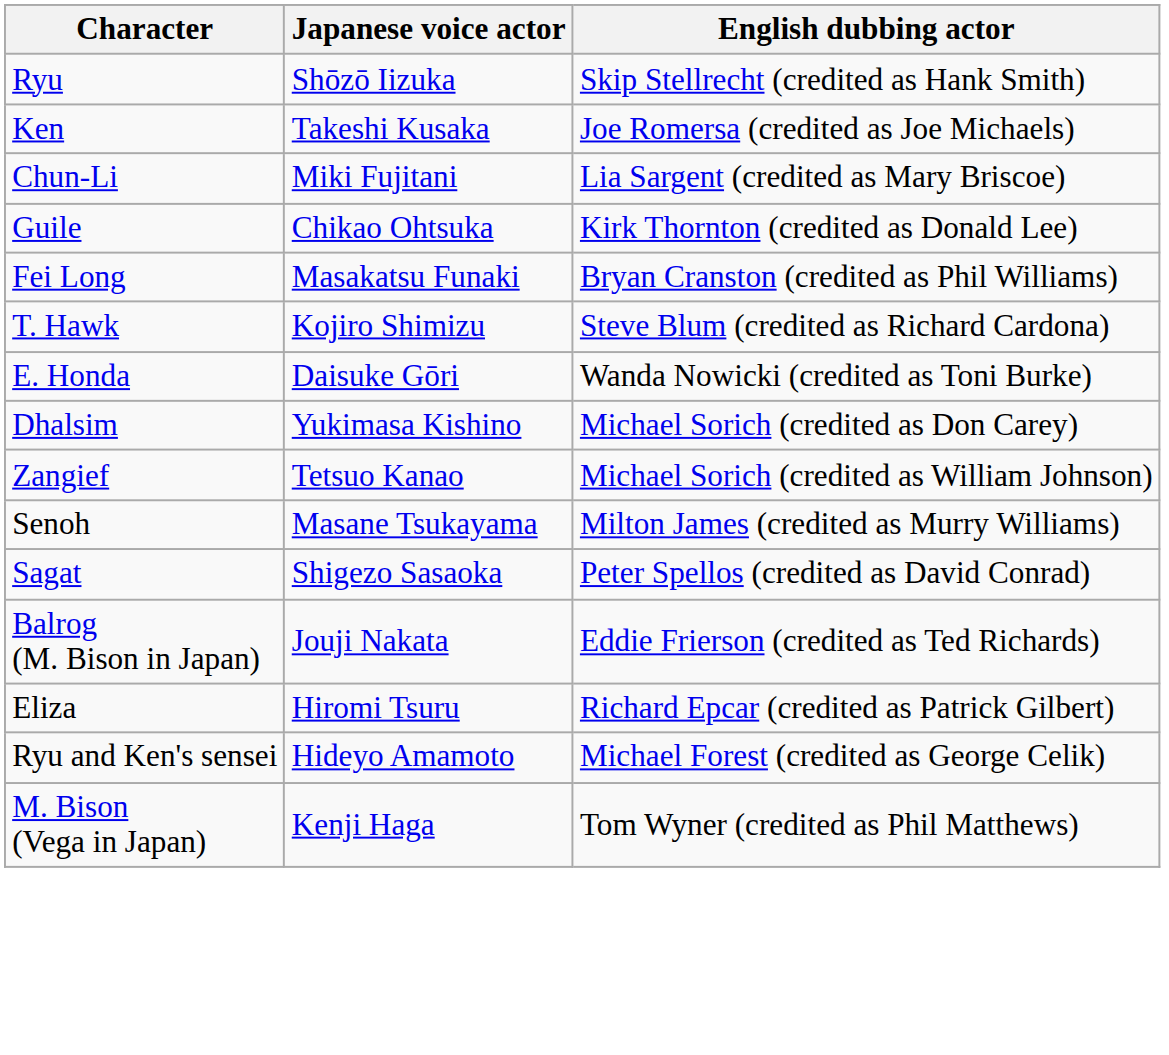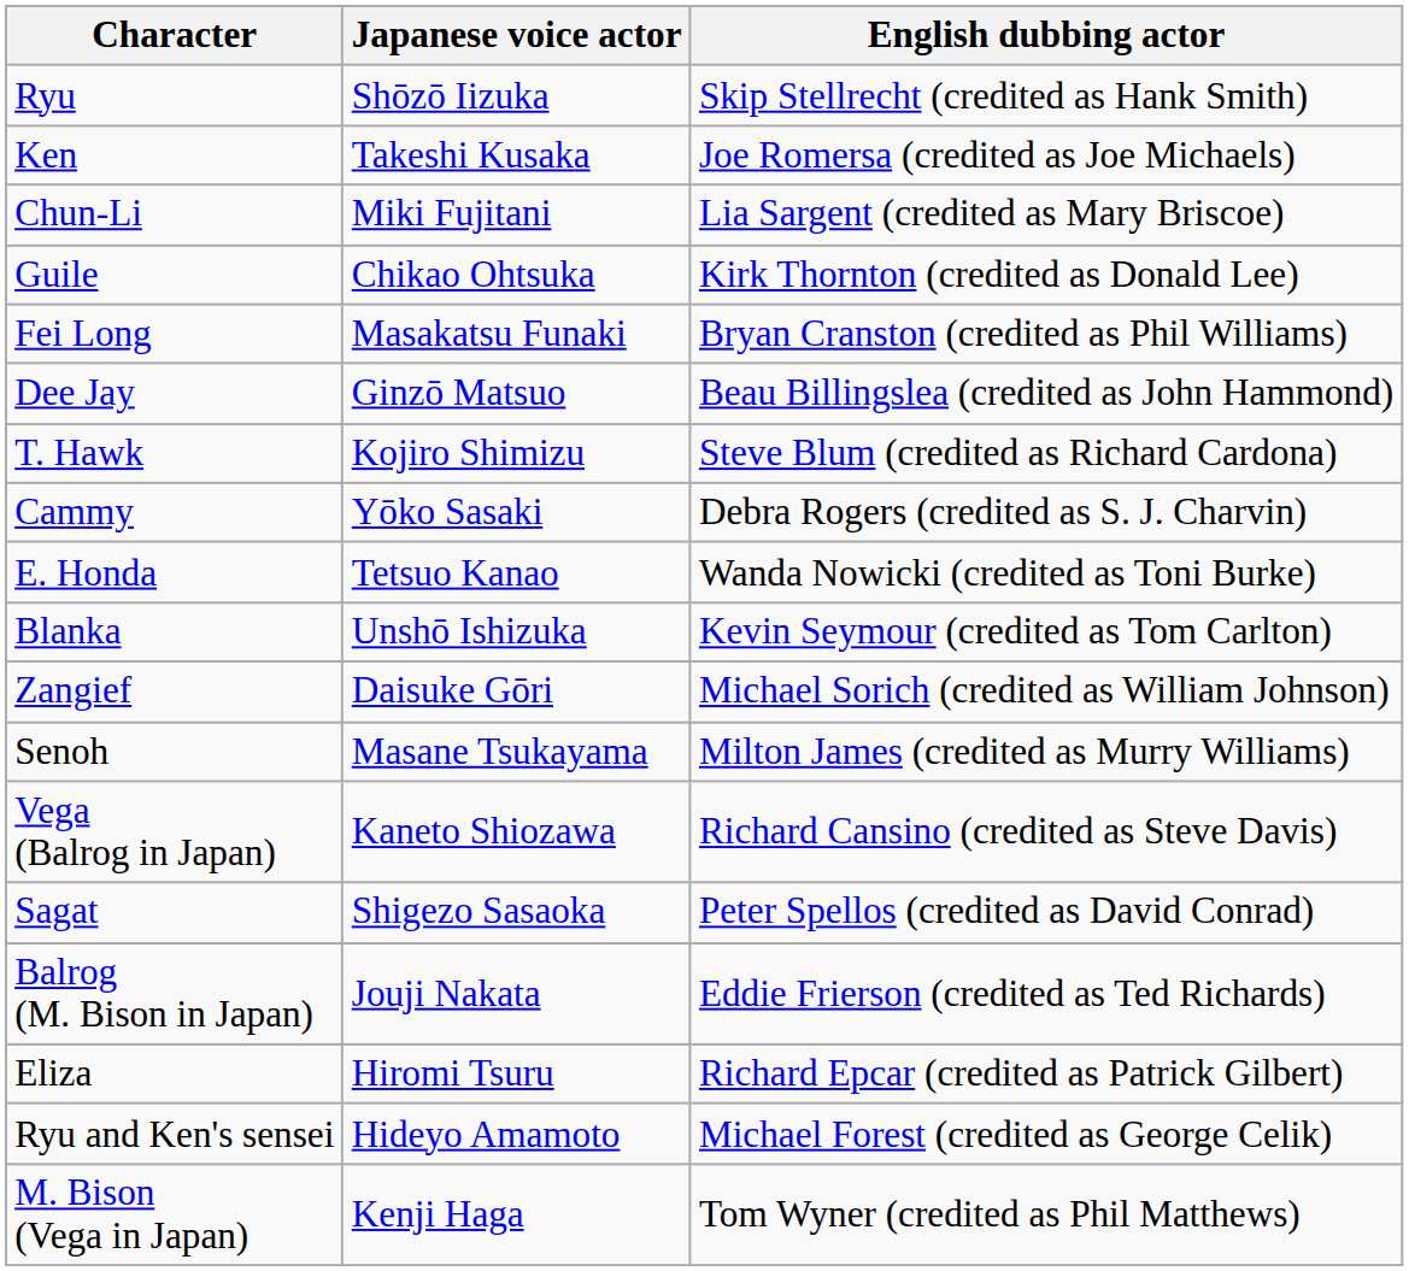+ row: Dee Jay | Ginzō Matsuo | Beau Billingslea (credited as John Hammond)
+ row: Cammy | Yōko Sasaki | Debra Rogers (credited as S. J. Charvin)
E. Honda | Japanese voice actor: Daisuke Gōri -> Tetsuo Kanao
- row: Dhalsim | Yukimasa Kishino | Michael Sorich (credited as Don Carey)
+ row: Blanka | Unshō Ishizuka | Kevin Seymour (credited as Tom Carlton)
Zangief | Japanese voice actor: Tetsuo Kanao -> Daisuke Gōri
+ row: Vega (Balrog in Japan) | Kaneto Shiozawa | Richard Cansino (credited as Steve Davis)
